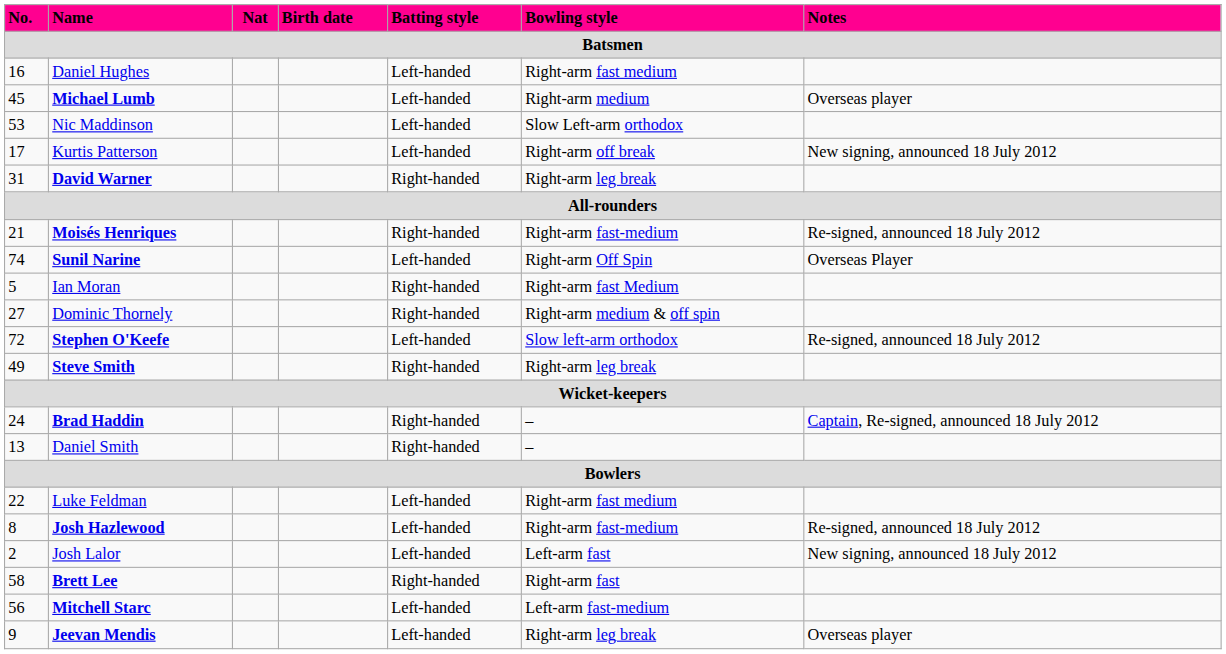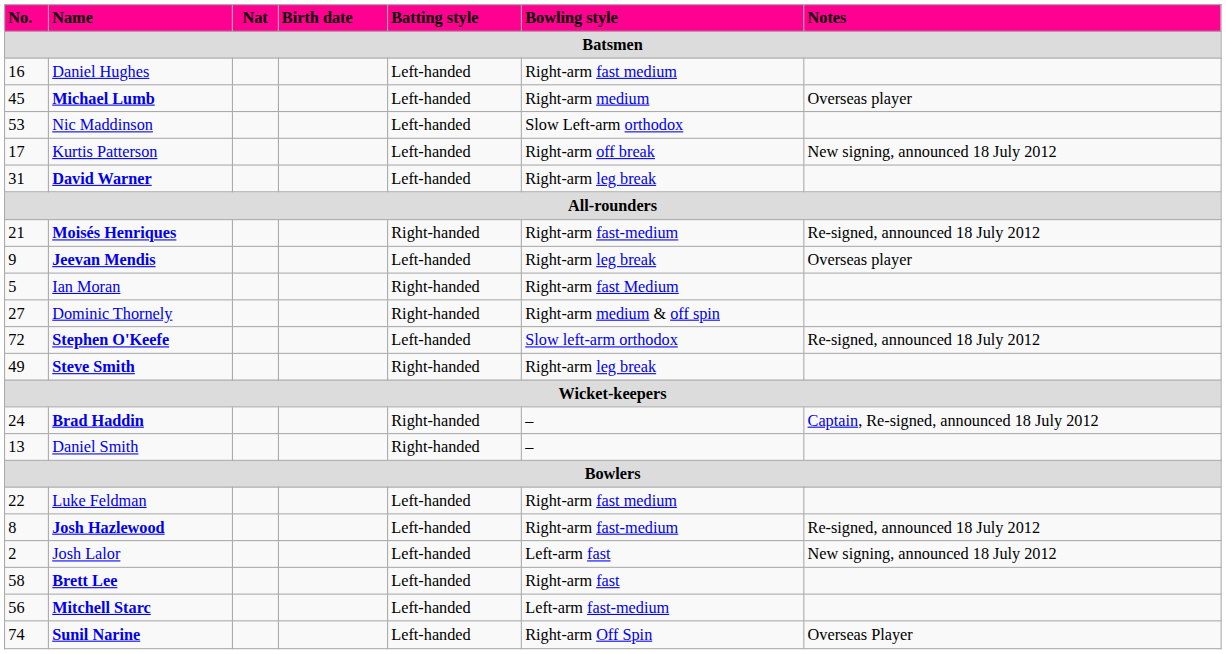David Warner | Batting style: Right-handed -> Left-handed
rows swapped: Jeevan Mendis <-> Sunil Narine
Brett Lee | Batting style: Right-handed -> Left-handed
